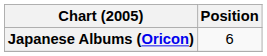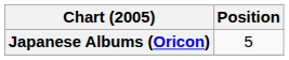Japanese Albums (Oricon) | Position: 6 -> 5
